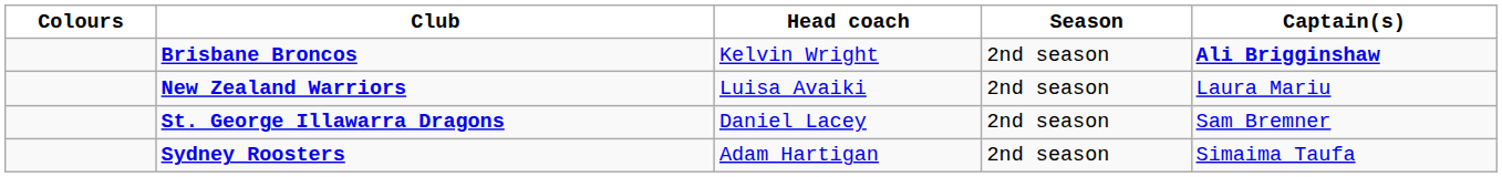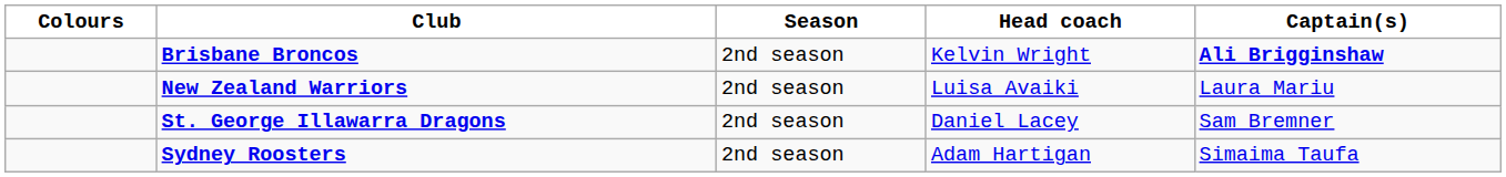columns swapped: Season <-> Head coach
